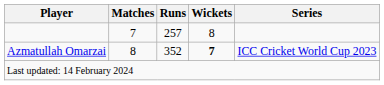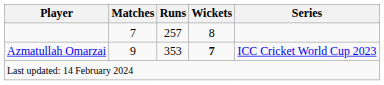Azmatullah Omarzai | Matches: 8 -> 9
Azmatullah Omarzai | Runs: 352 -> 353
